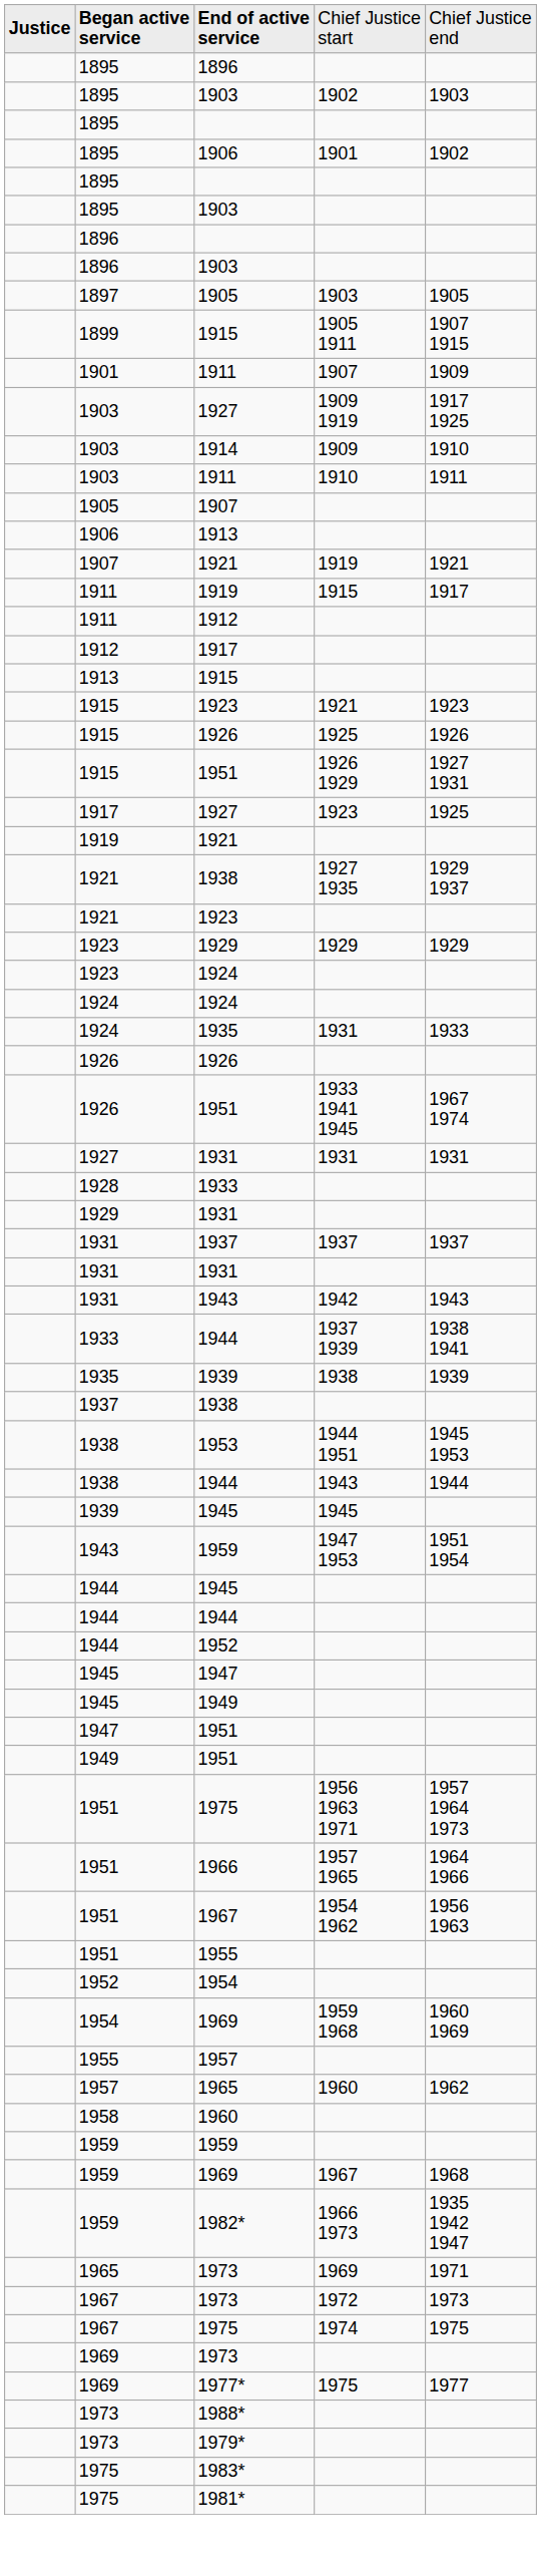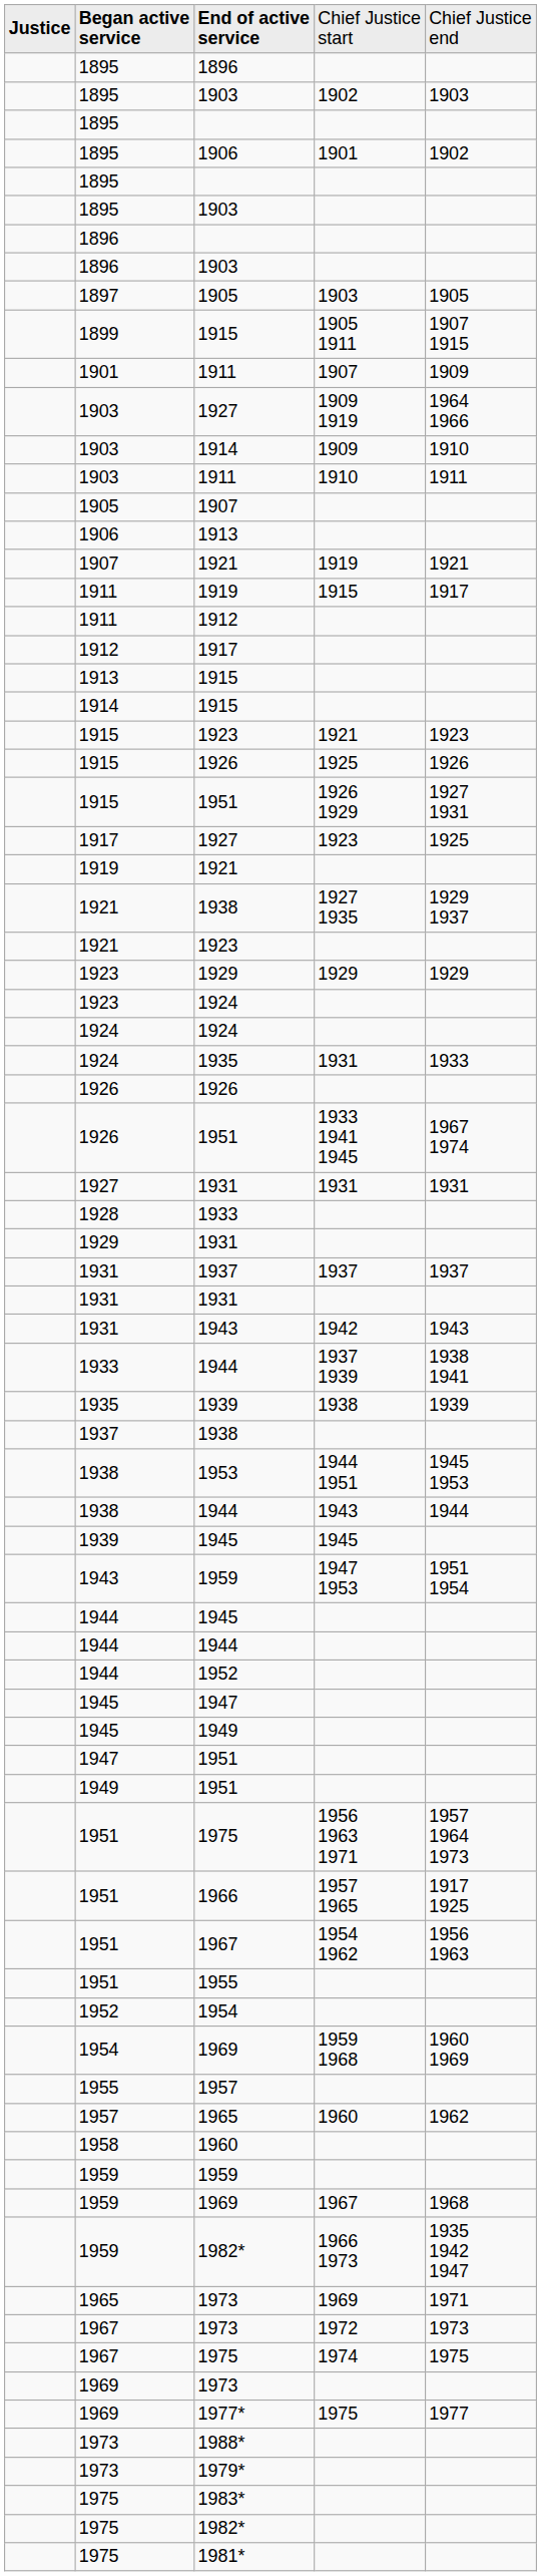1903 / 1927 | column 5: 1917 1925 -> 1964 1966
+ row: 1914 | 1915
1966 | column 5: 1964 1966 -> 1917 1925
+ row: 1975 | 1982*
